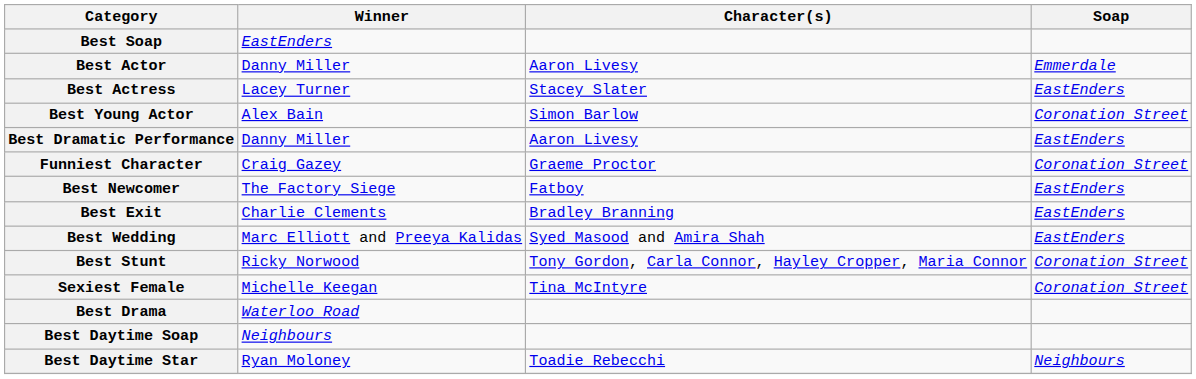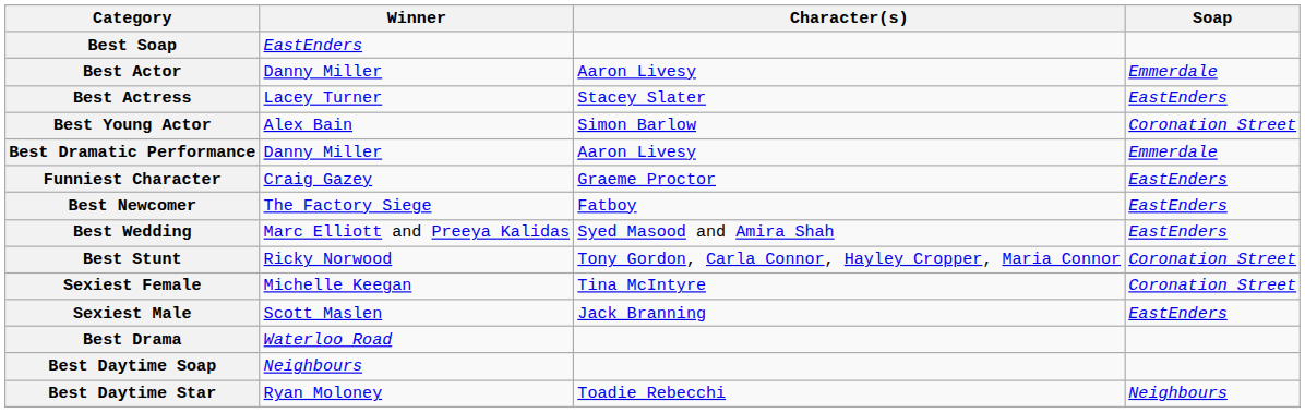Best Dramatic Performance | Soap: EastEnders -> Emmerdale
Funniest Character | Soap: Coronation Street -> EastEnders
- row: Best Exit | Charlie Clements | Bradley Branning | EastEnders
+ row: Sexiest Male | Scott Maslen | Jack Branning | EastEnders
